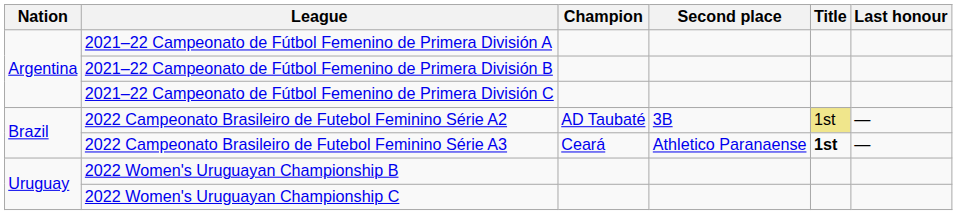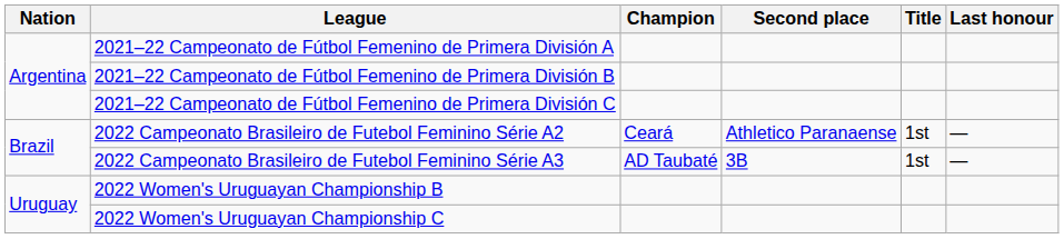2022 Campeonato Brasileiro de Futebol Feminino Série A2 | Champion: AD Taubaté -> Ceará
2022 Campeonato Brasileiro de Futebol Feminino Série A2 | Second place: 3B -> Athletico Paranaense
2022 Campeonato Brasileiro de Futebol Feminino Série A2 | Title: khaki background -> no background
2022 Campeonato Brasileiro de Futebol Feminino Série A3 | Champion: Ceará -> AD Taubaté
2022 Campeonato Brasileiro de Futebol Feminino Série A3 | Second place: Athletico Paranaense -> 3B
2022 Campeonato Brasileiro de Futebol Feminino Série A3 | Title: bold -> normal
